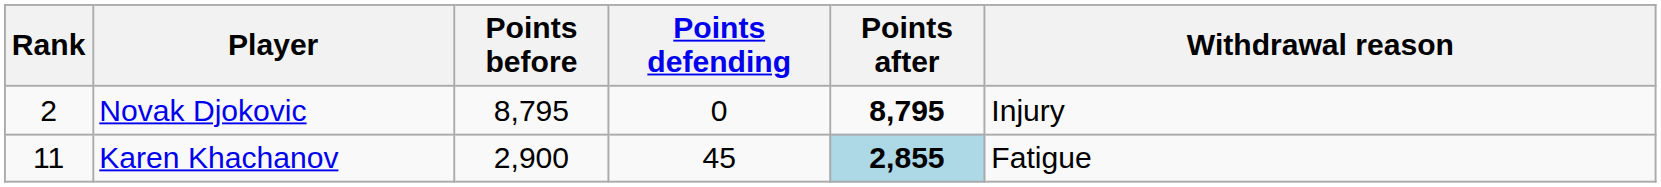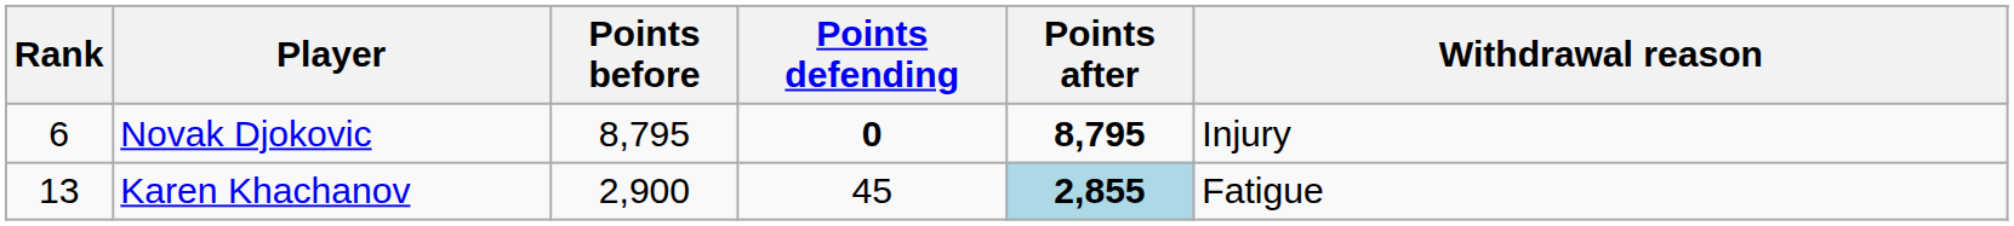Novak Djokovic | Rank: 2 -> 6
Novak Djokovic | Points defending: normal -> bold
Karen Khachanov | Rank: 11 -> 13
